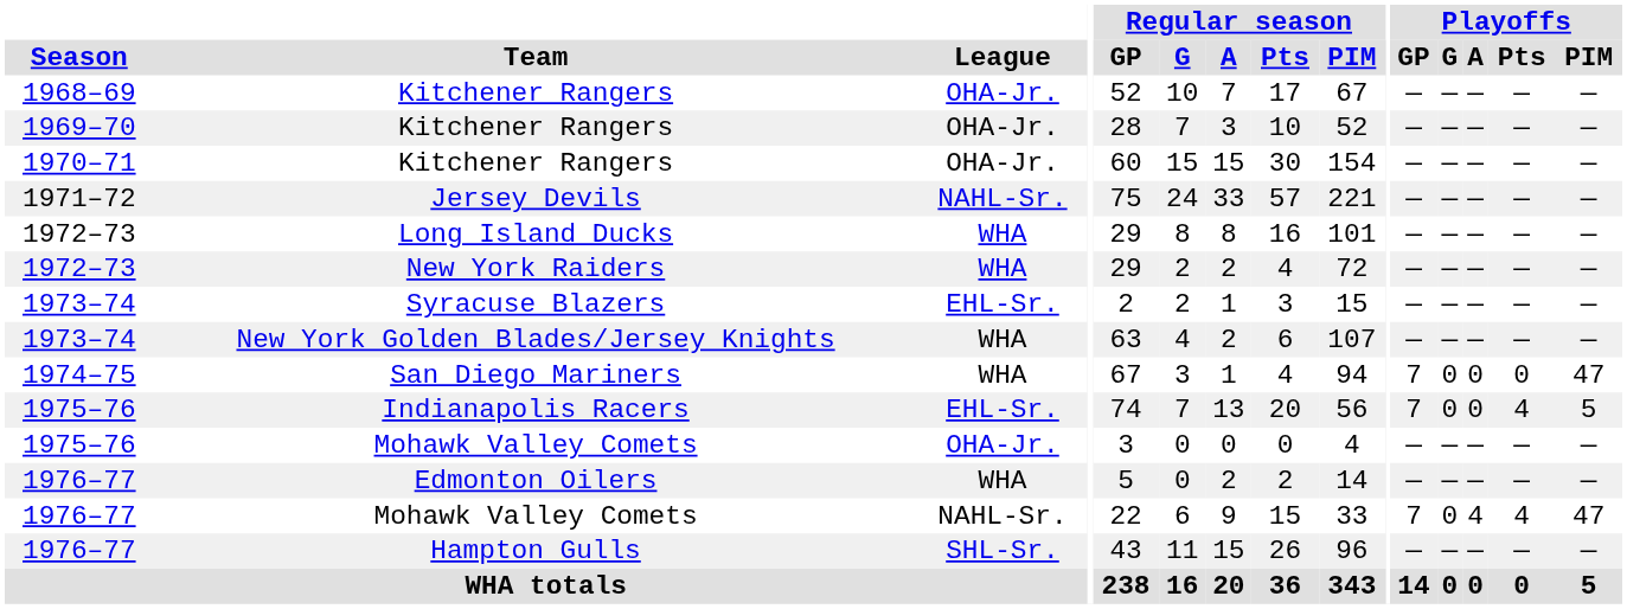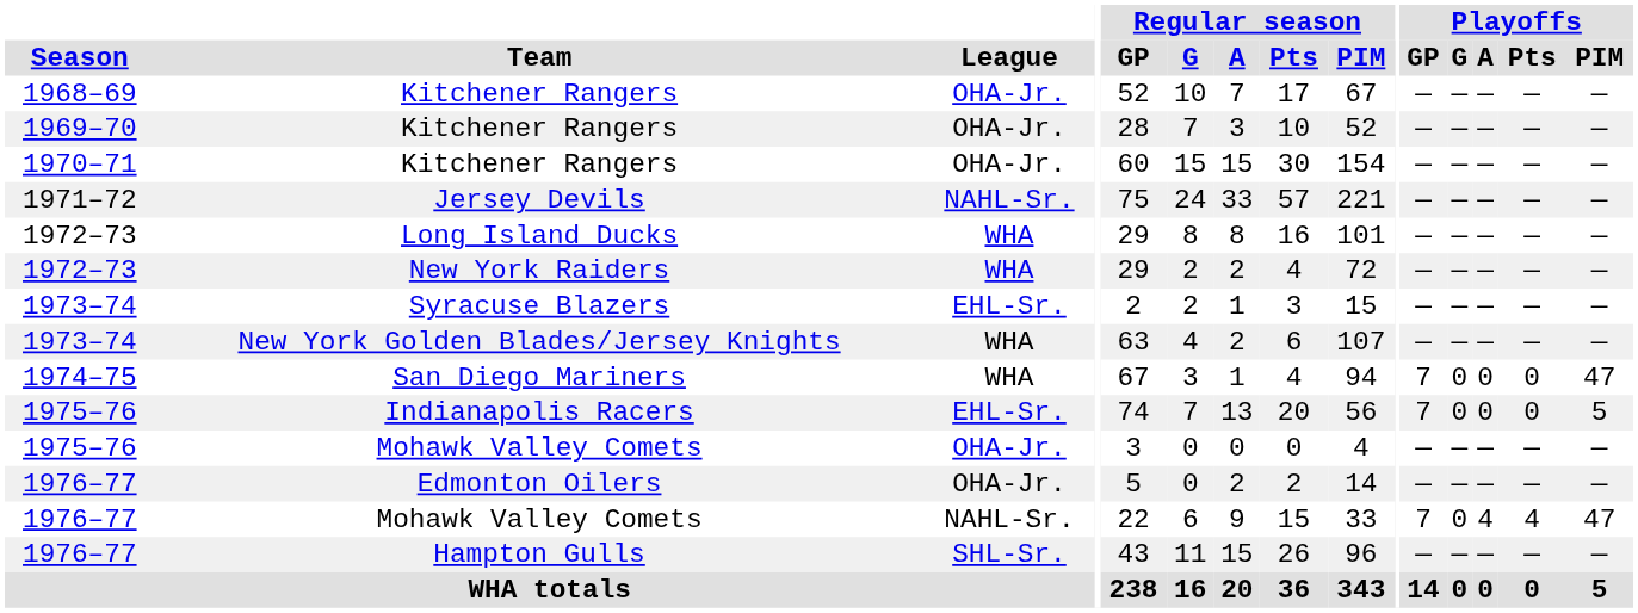Indianapolis Racers | Playoffs / Pts: 4 -> 0
Edmonton Oilers | League: WHA -> OHA-Jr.
